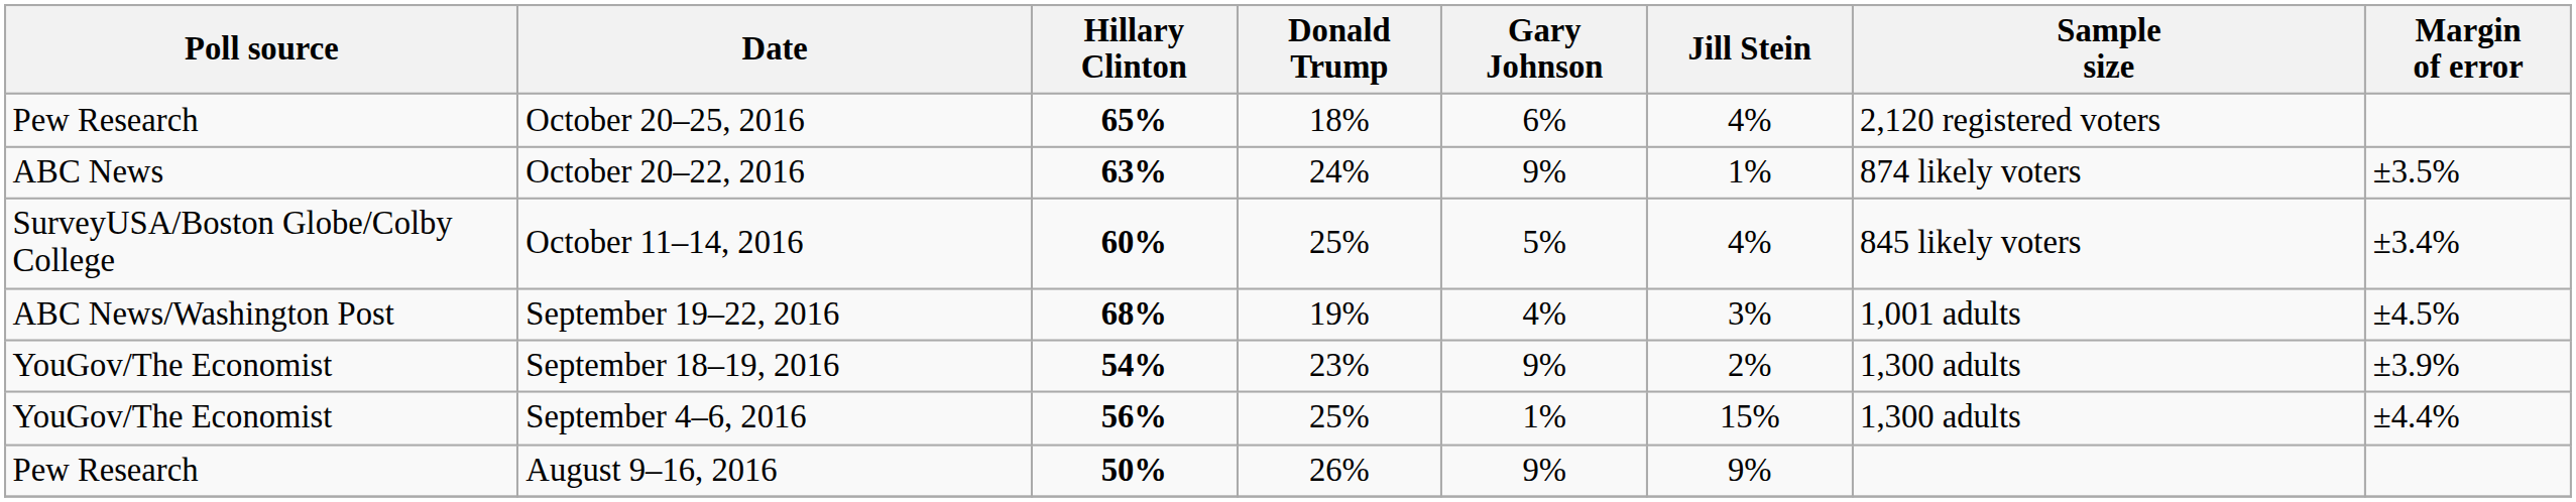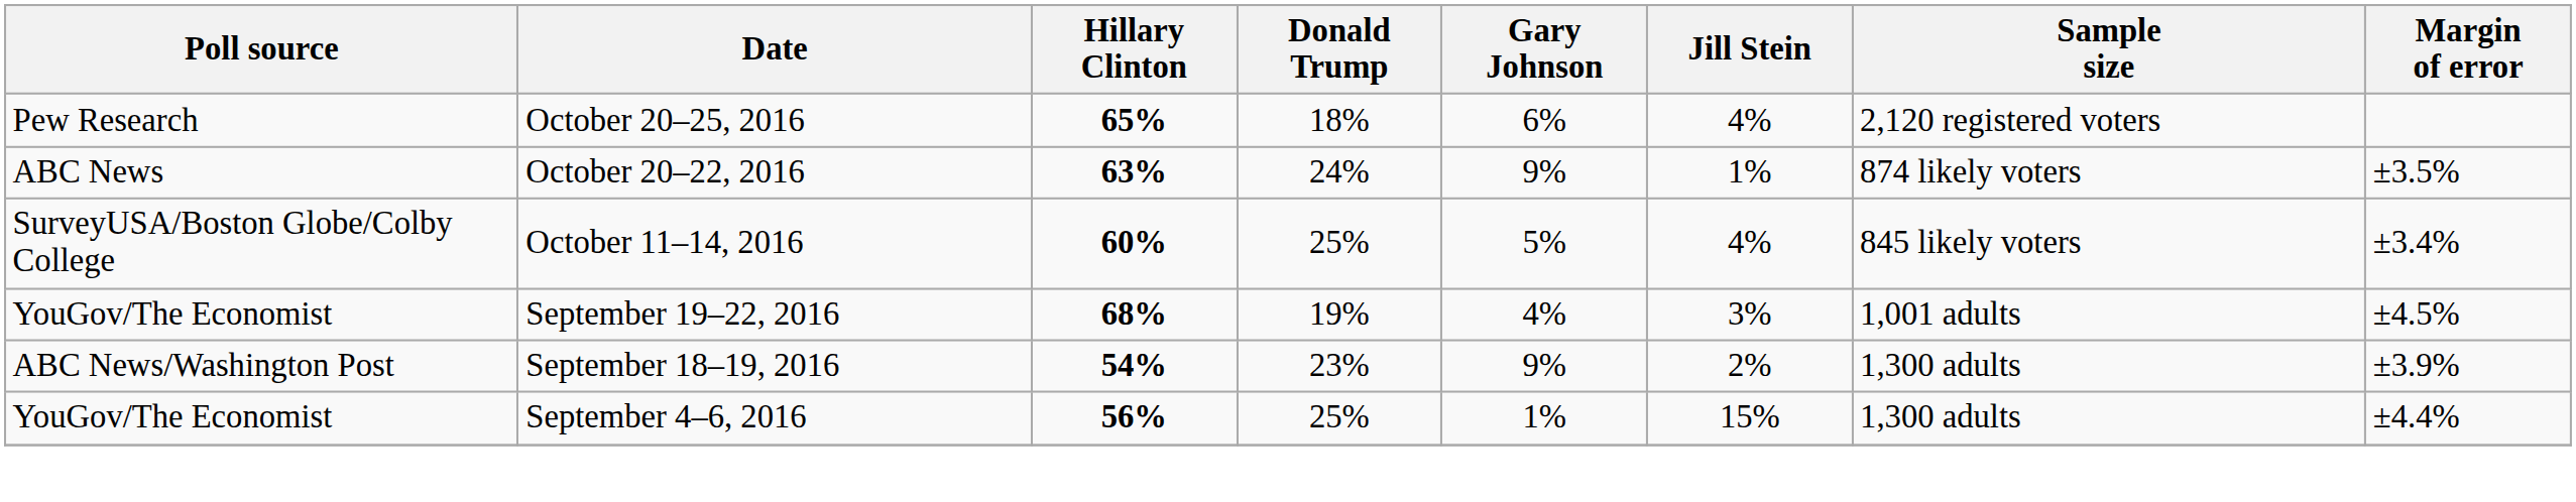September 19–22, 2016 | Poll source: ABC News/Washington Post -> YouGov/The Economist
September 18–19, 2016 | Poll source: YouGov/The Economist -> ABC News/Washington Post
- row: Pew Research | August 9–16, 2016 | 50% | 26% | 9% | 9%
